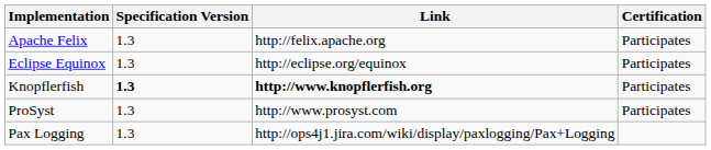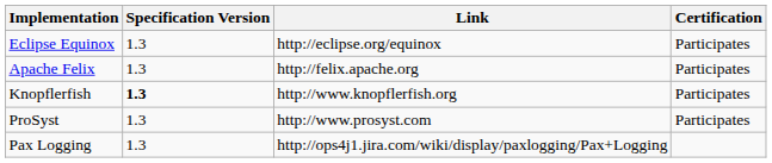rows swapped: Apache Felix <-> Eclipse Equinox
Knopflerfish | Link: bold -> normal
